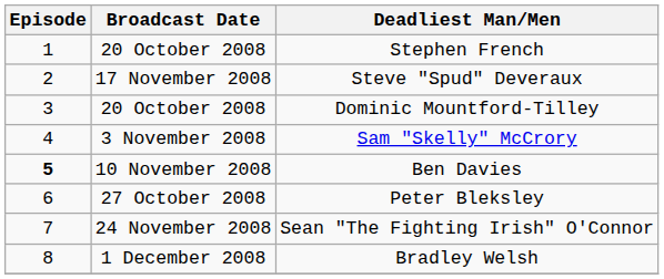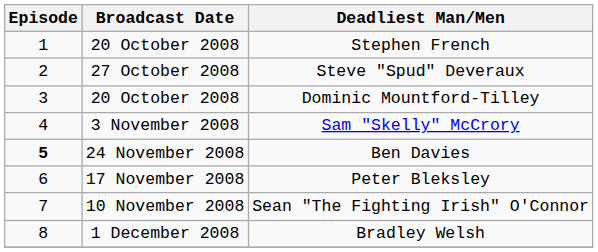Steve "Spud" Deveraux | Broadcast Date: 17 November 2008 -> 27 October 2008
Ben Davies | Broadcast Date: 10 November 2008 -> 24 November 2008
Peter Bleksley | Broadcast Date: 27 October 2008 -> 17 November 2008
Sean "The Fighting Irish" O'Connor | Broadcast Date: 24 November 2008 -> 10 November 2008
